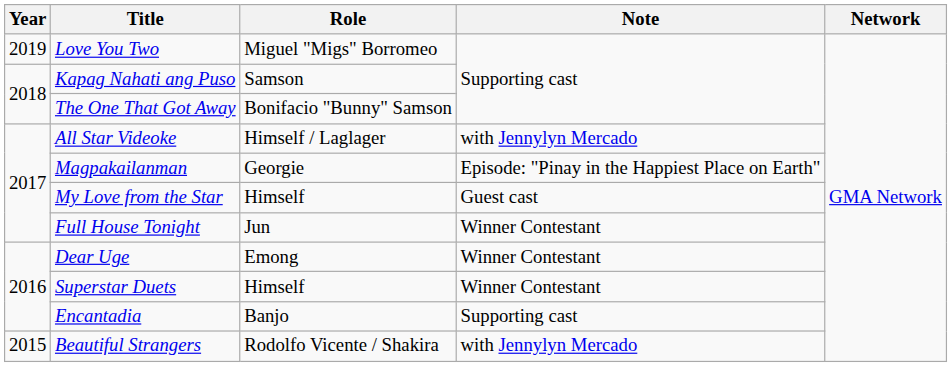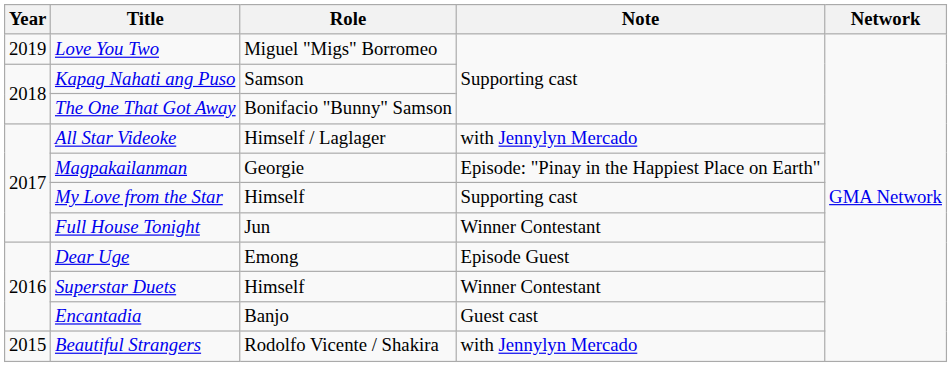My Love from the Star | Note: Guest cast -> Supporting cast
Dear Uge | Note: Winner Contestant -> Episode Guest
Encantadia | Note: Supporting cast -> Guest cast
